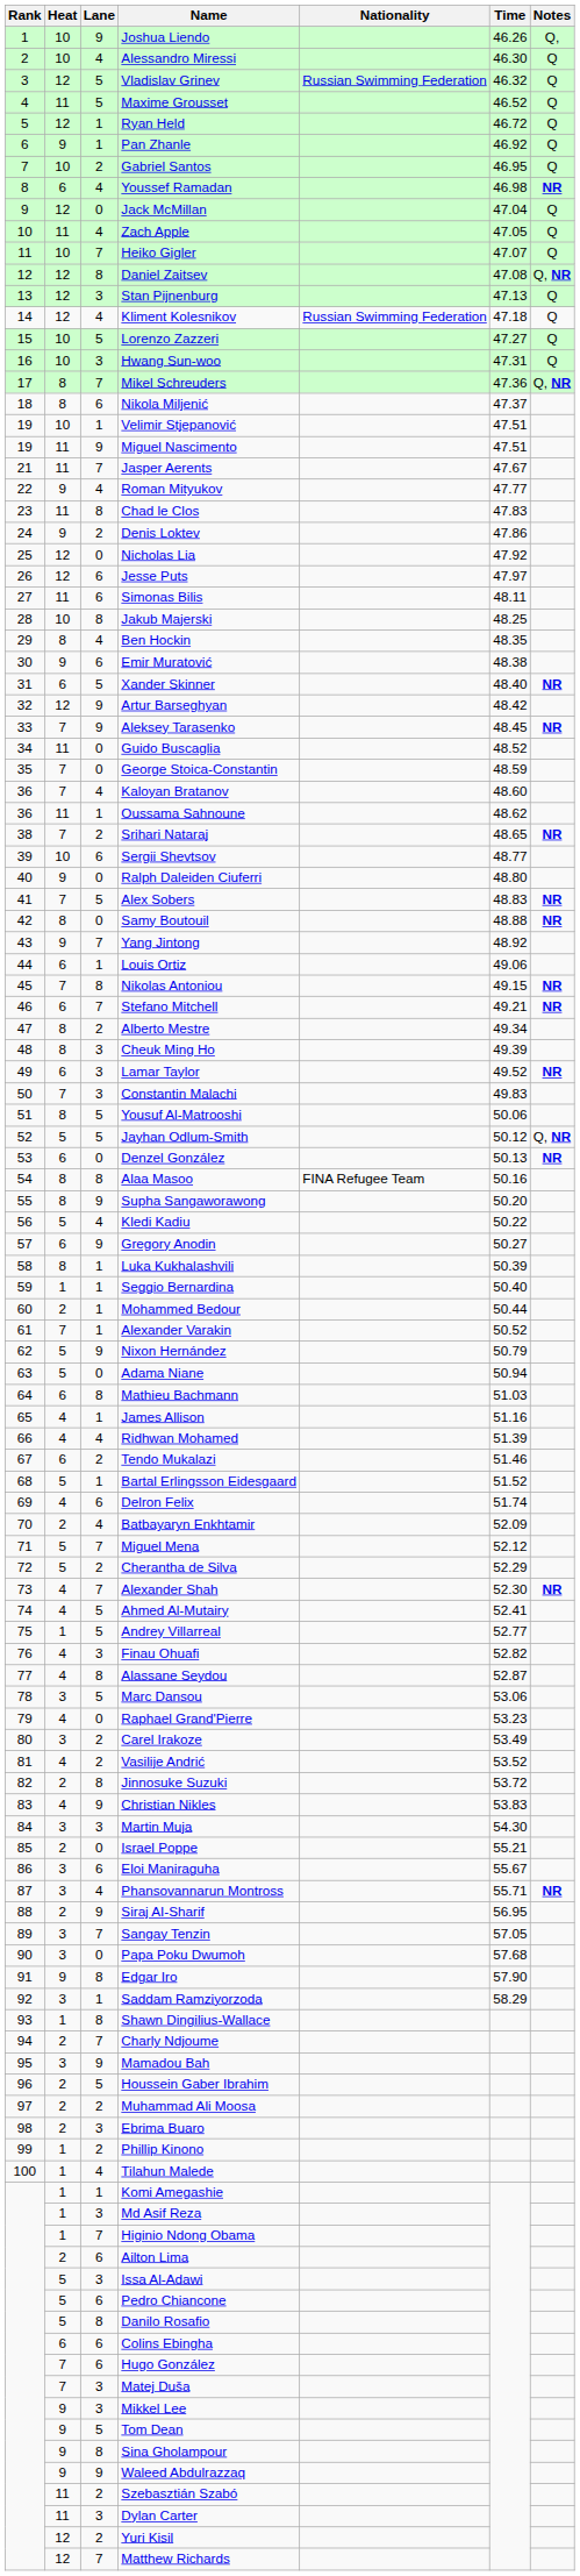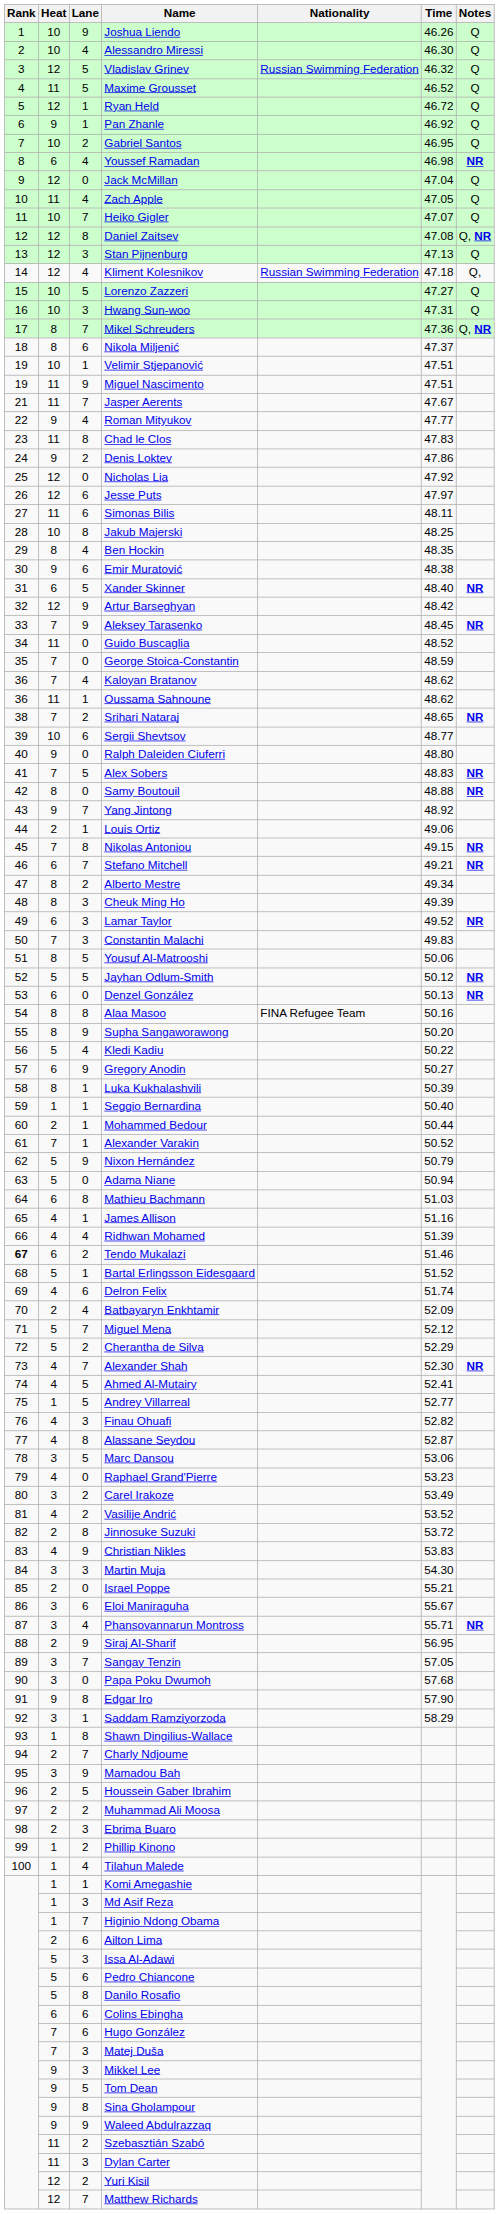Joshua Liendo | Notes: Q, -> Q
Kliment Kolesnikov | Notes: Q -> Q,
Kaloyan Bratanov | Time: 48.60 -> 48.62
Louis Ortiz | Heat: 6 -> 2
Jayhan Odlum-Smith | Notes: Q, NR -> NR
Tendo Mukalazi | Rank: normal -> bold
